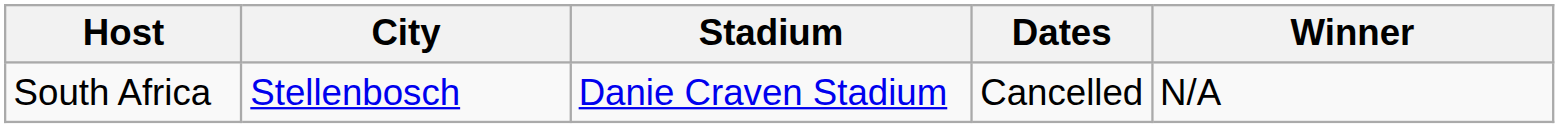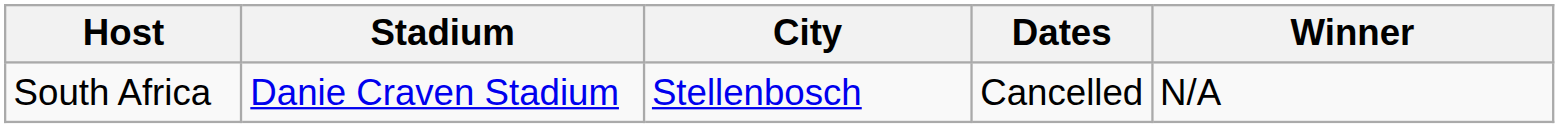columns swapped: Stadium <-> City
